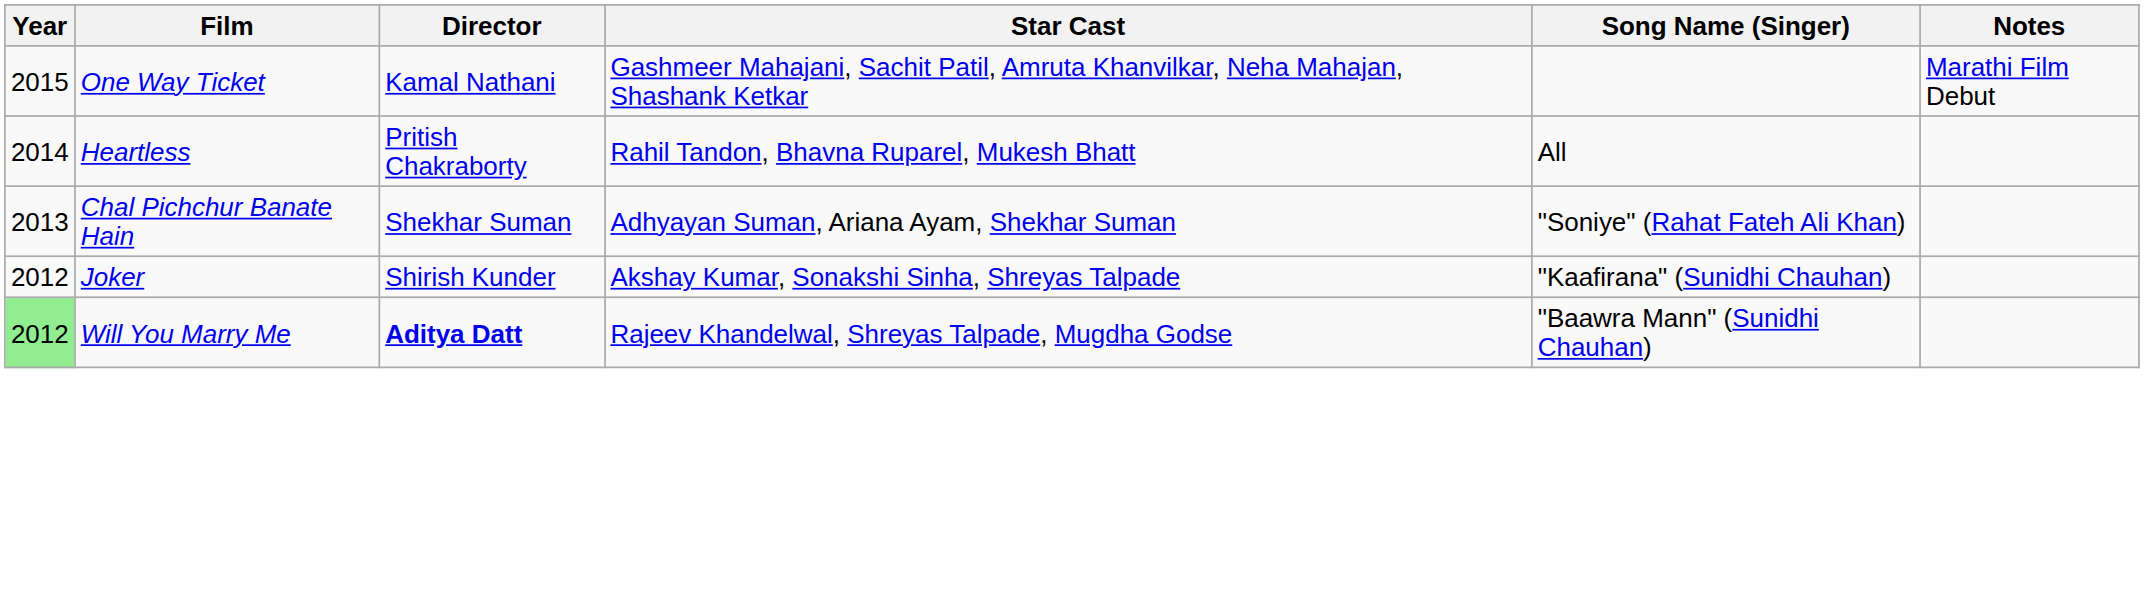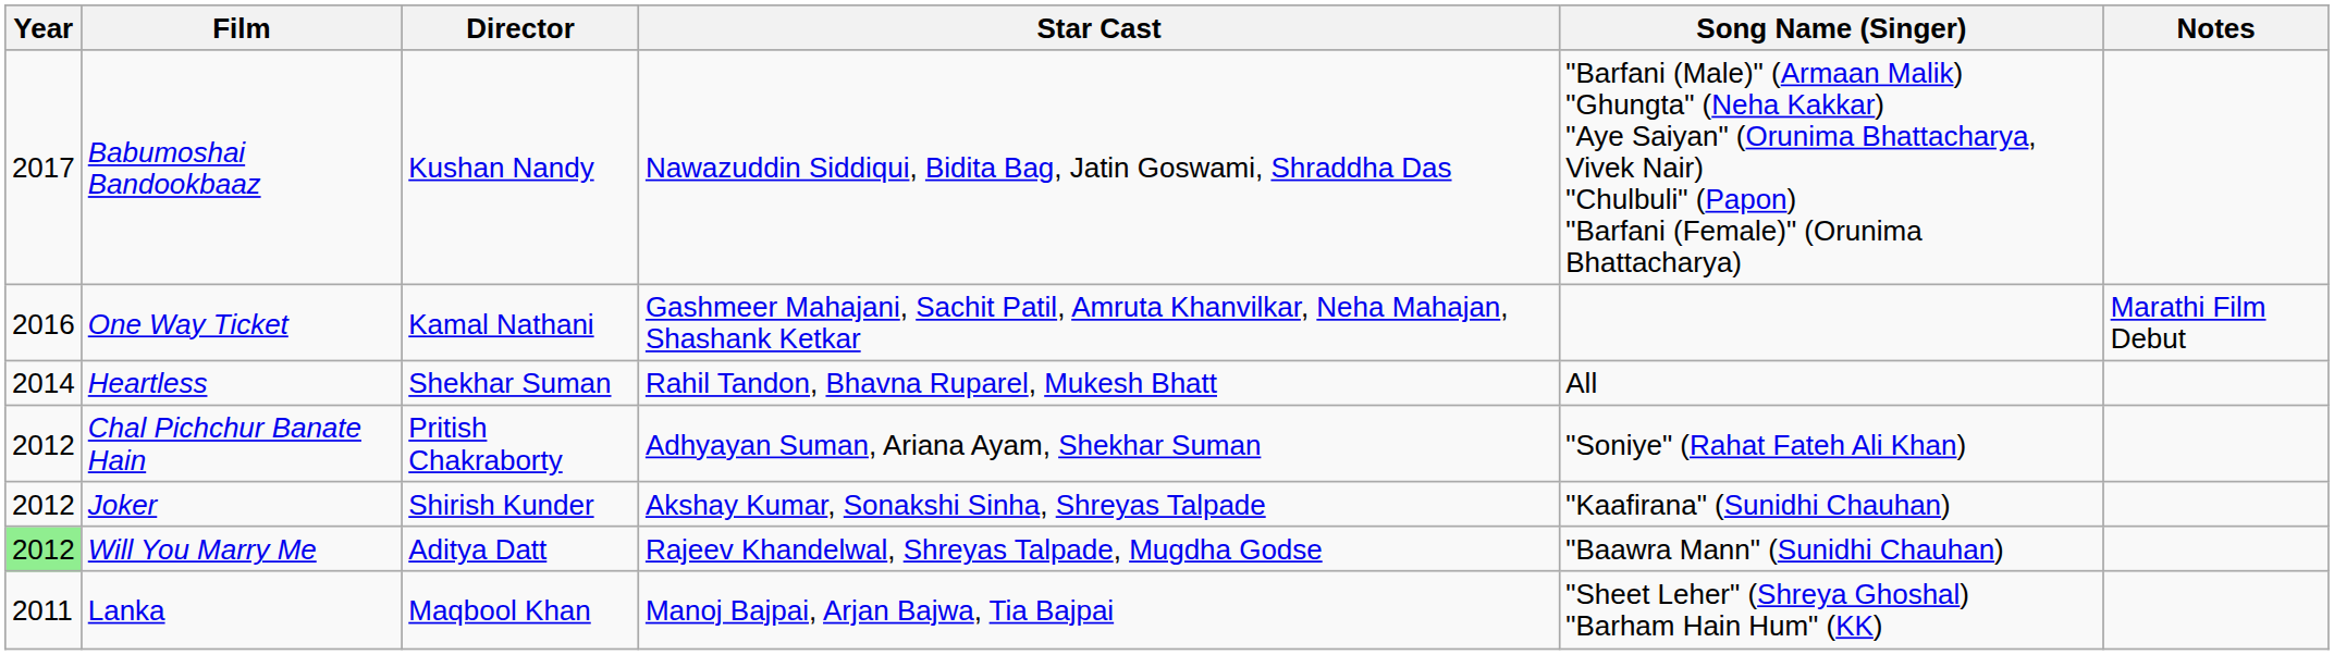+ row: 2017 | Babumoshai Bandookbaaz | Kushan Nandy | Nawazuddin Siddiqui, Bidita Bag, Jatin Goswami, Shraddha Das | "Barfani (Male)" (Armaan Malik) "Ghungta" (Neha Kakkar) "Aye Saiyan" (Orunima Bhattacharya, Vivek Nair) "Chulbuli" (Papon) "Barfani (Female)" (Orunima Bhattacharya)
One Way Ticket | Year: 2015 -> 2016
Heartless | Director: Pritish Chakraborty -> Shekhar Suman
Chal Pichchur Banate Hain | Year: 2013 -> 2012
Chal Pichchur Banate Hain | Director: Shekhar Suman -> Pritish Chakraborty
Will You Marry Me | Director: bold -> normal
+ row: 2011 | Lanka | Maqbool Khan | Manoj Bajpai, Arjan Bajwa, Tia Bajpai | "Sheet Leher" (Shreya Ghoshal) "Barham Hain Hum" (KK)
